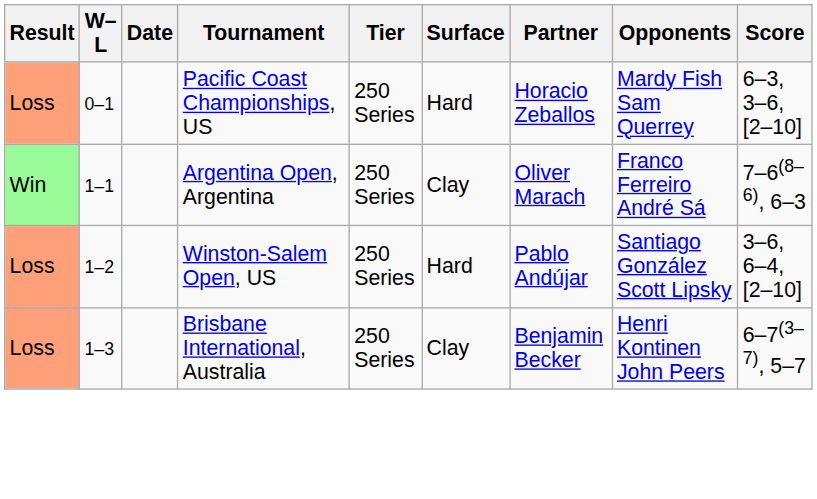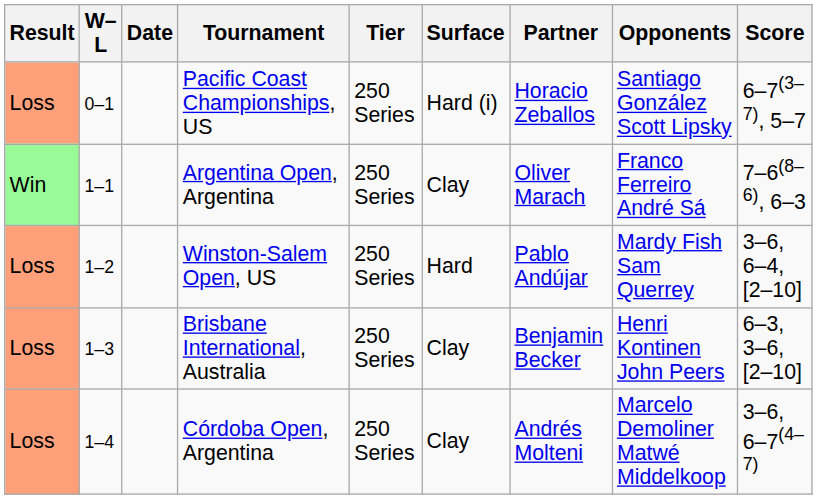Pacific Coast Championships, US | Surface: Hard -> Hard (i)
Pacific Coast Championships, US | Opponents: Mardy Fish Sam Querrey -> Santiago González Scott Lipsky
Pacific Coast Championships, US | Score: 6–3, 3–6, [2–10] -> 6–7(3–7), 5–7
Winston-Salem Open, US | Opponents: Santiago González Scott Lipsky -> Mardy Fish Sam Querrey
Brisbane International, Australia | Score: 6–7(3–7), 5–7 -> 6–3, 3–6, [2–10]
+ row: Loss | 1–4 | Córdoba Open, Argentina | 250 Series | Clay | Andrés Molteni | Marcelo Demoliner Matwé Middelkoop | 3–6, 6–7(4–7)
